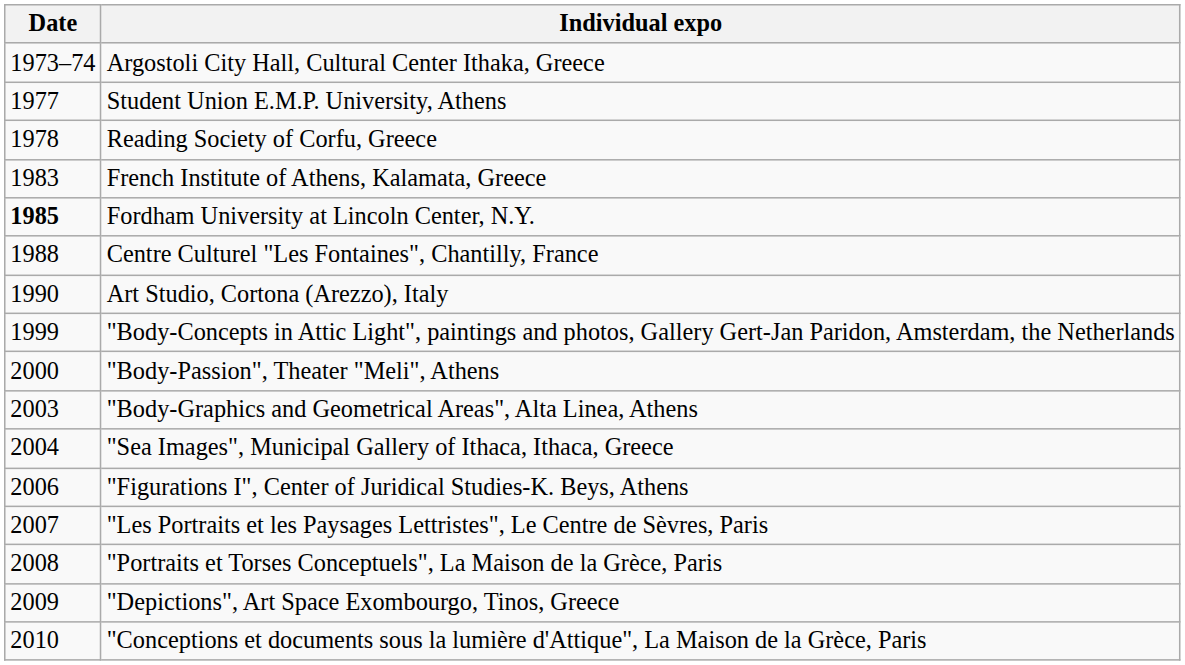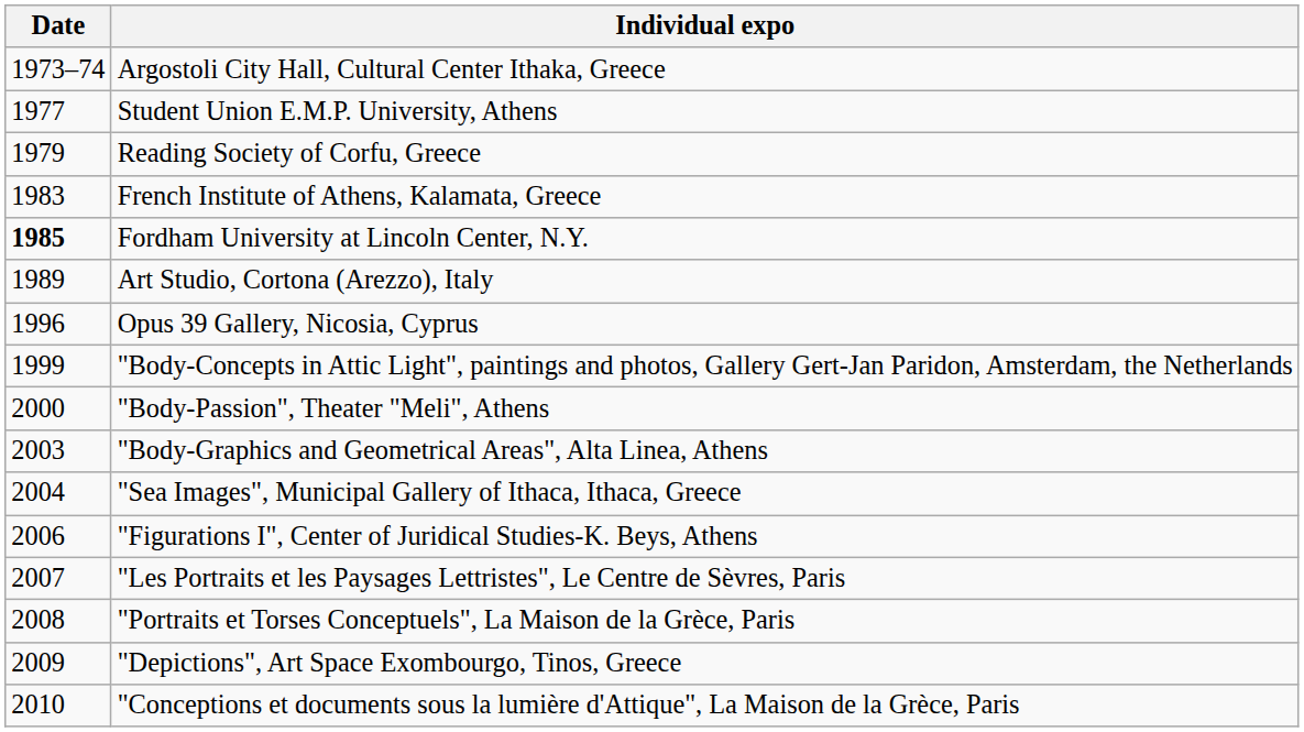Reading Society of Corfu, Greece | Date: 1978 -> 1979
- row: 1988 | Centre Culturel "Les Fontaines", Chantilly, France
Art Studio, Cortona (Arezzo), Italy | Date: 1990 -> 1989
+ row: 1996 | Opus 39 Gallery, Nicosia, Cyprus
